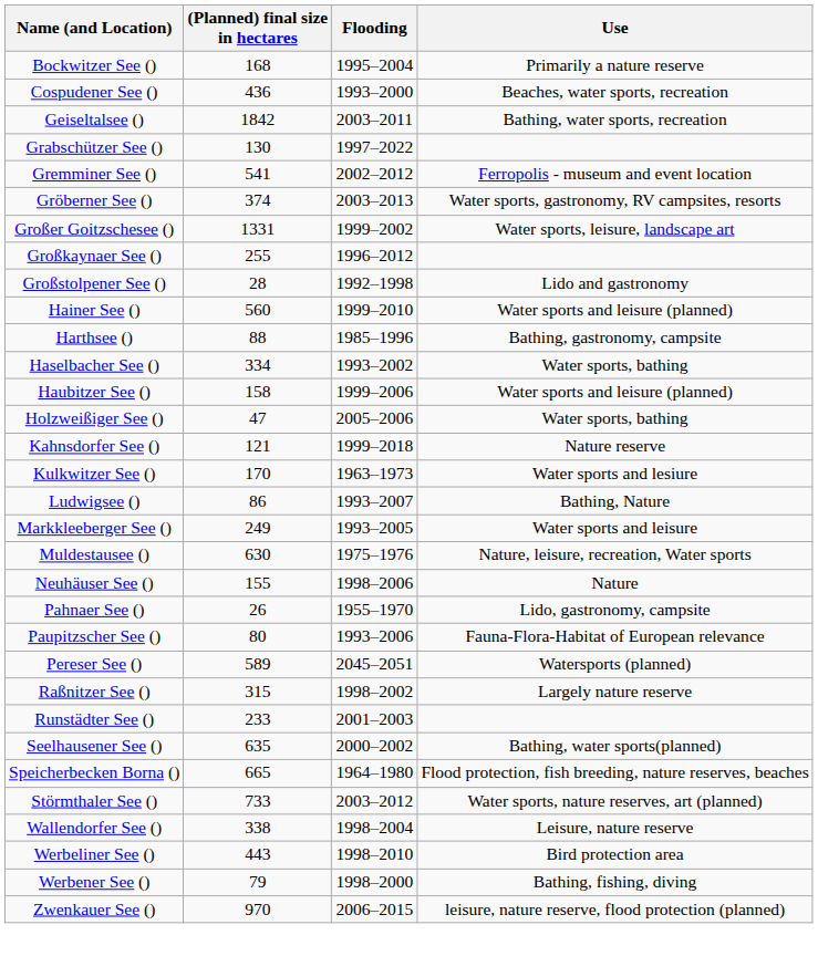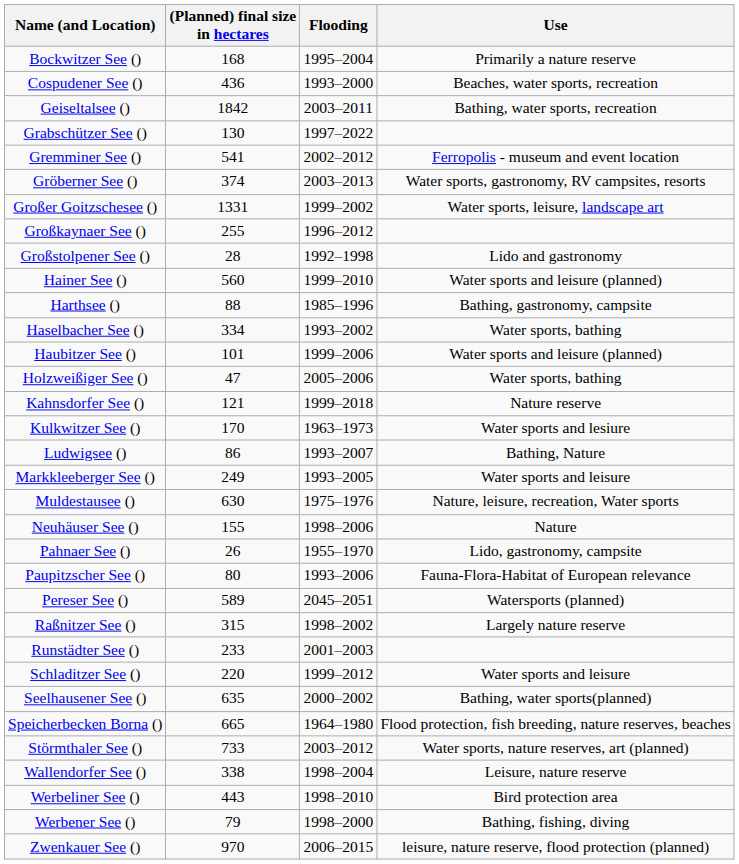Haubitzer See () | (Planned) final size in hectares: 158 -> 101
+ row: Schladitzer See () | 220 | 1999–2012 | Water sports and leisure
